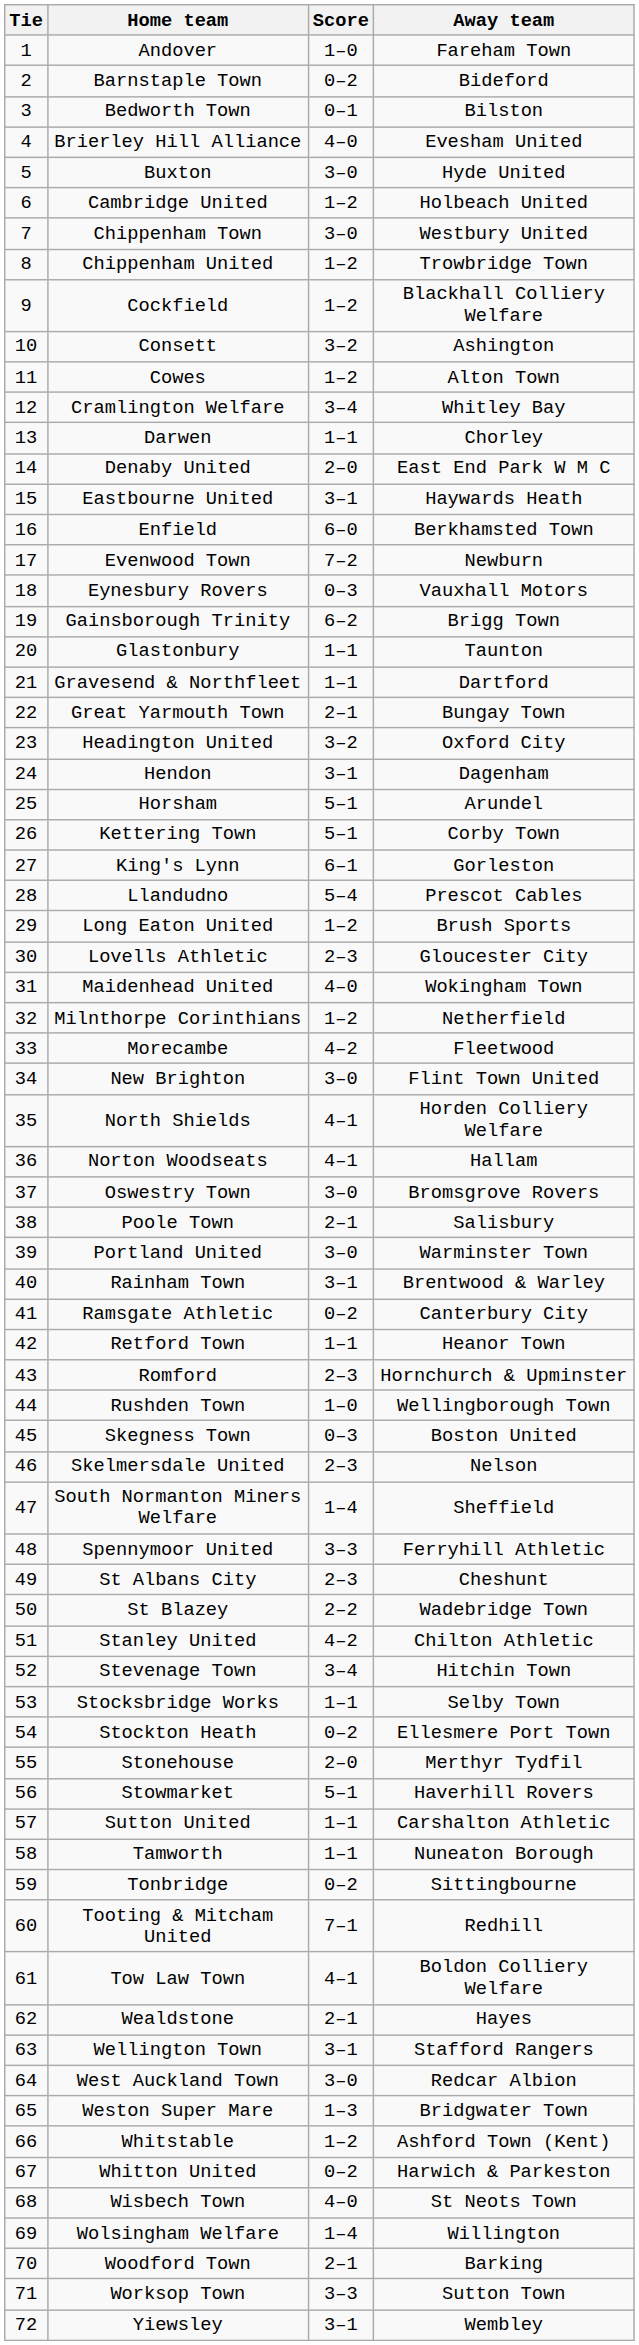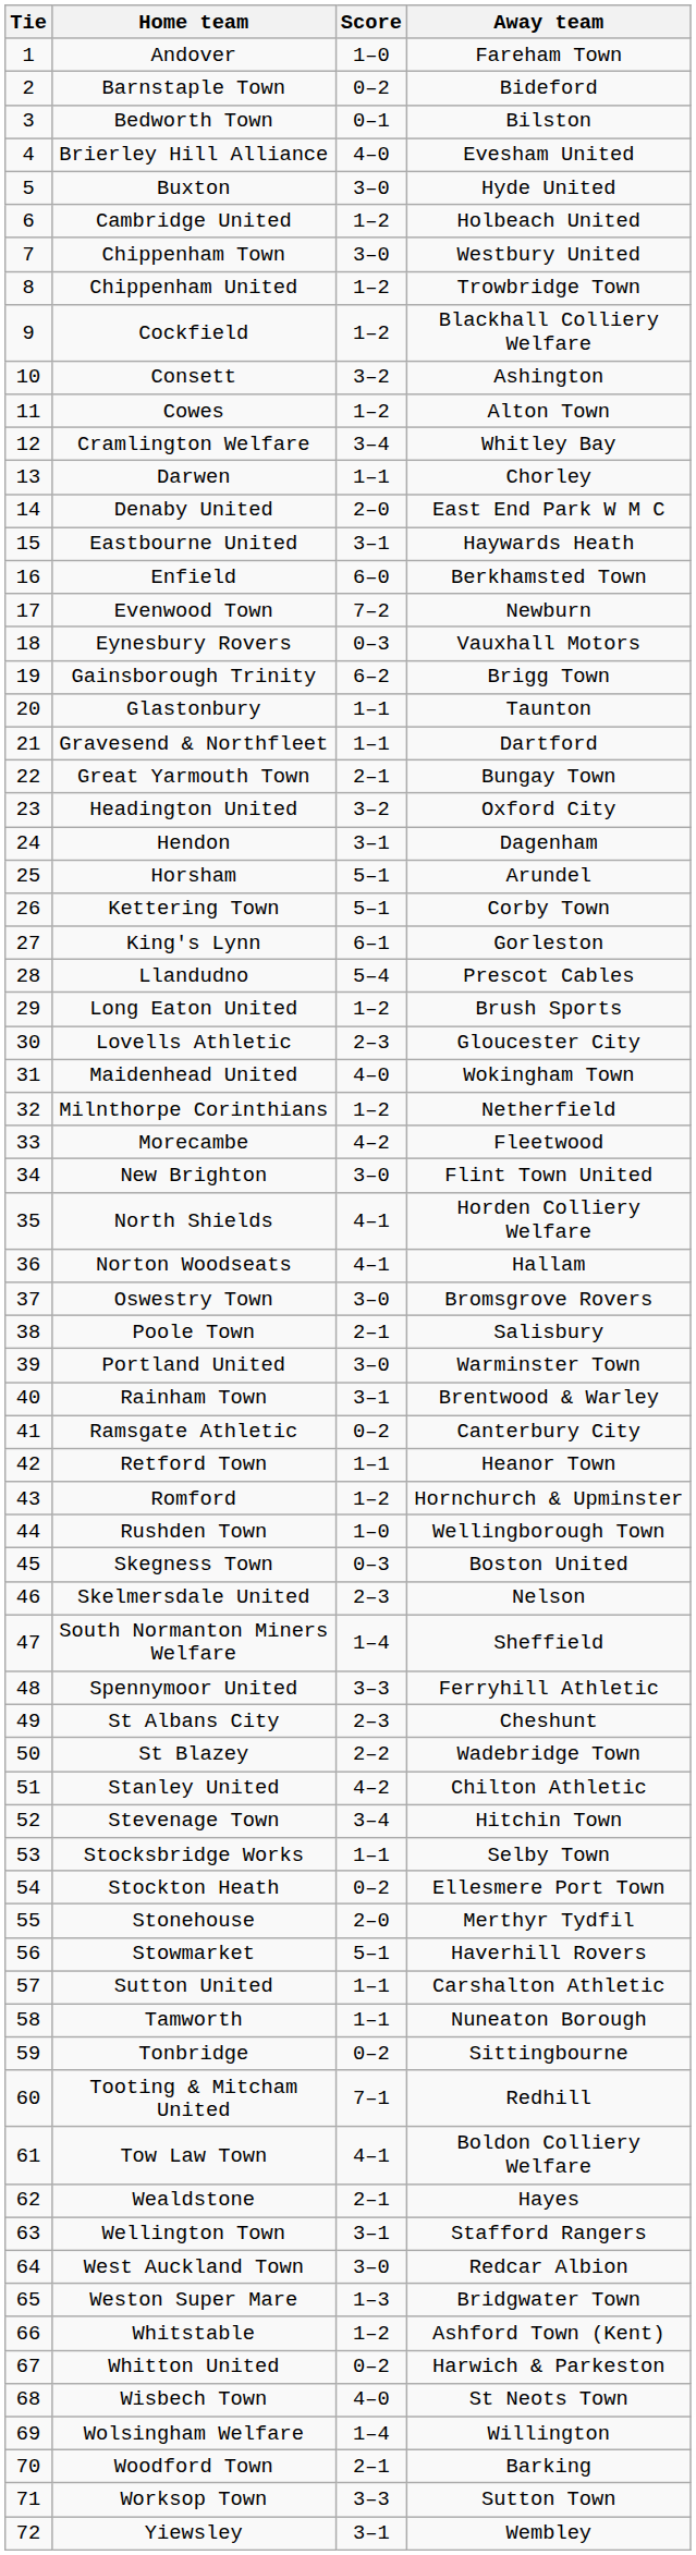Romford | Score: 2–3 -> 1–2
